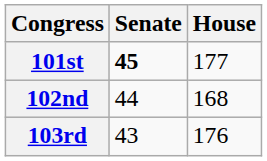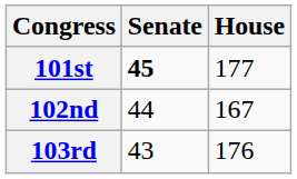102nd | House: 168 -> 167
